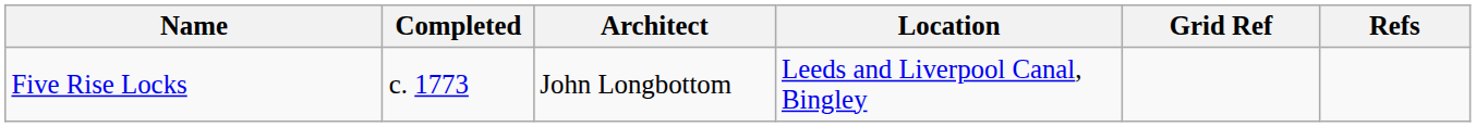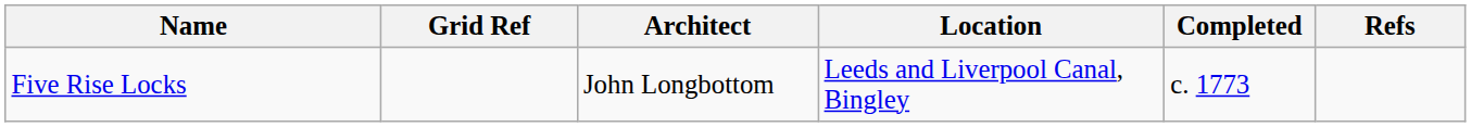columns swapped: Completed <-> Grid Ref
